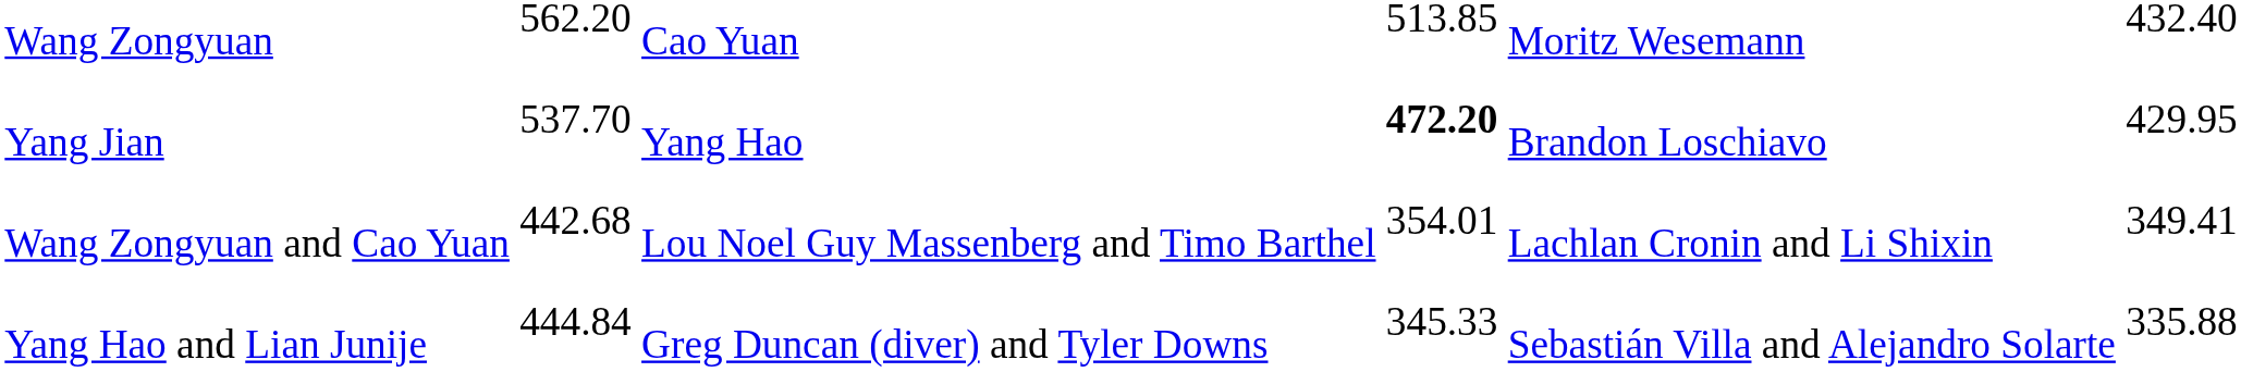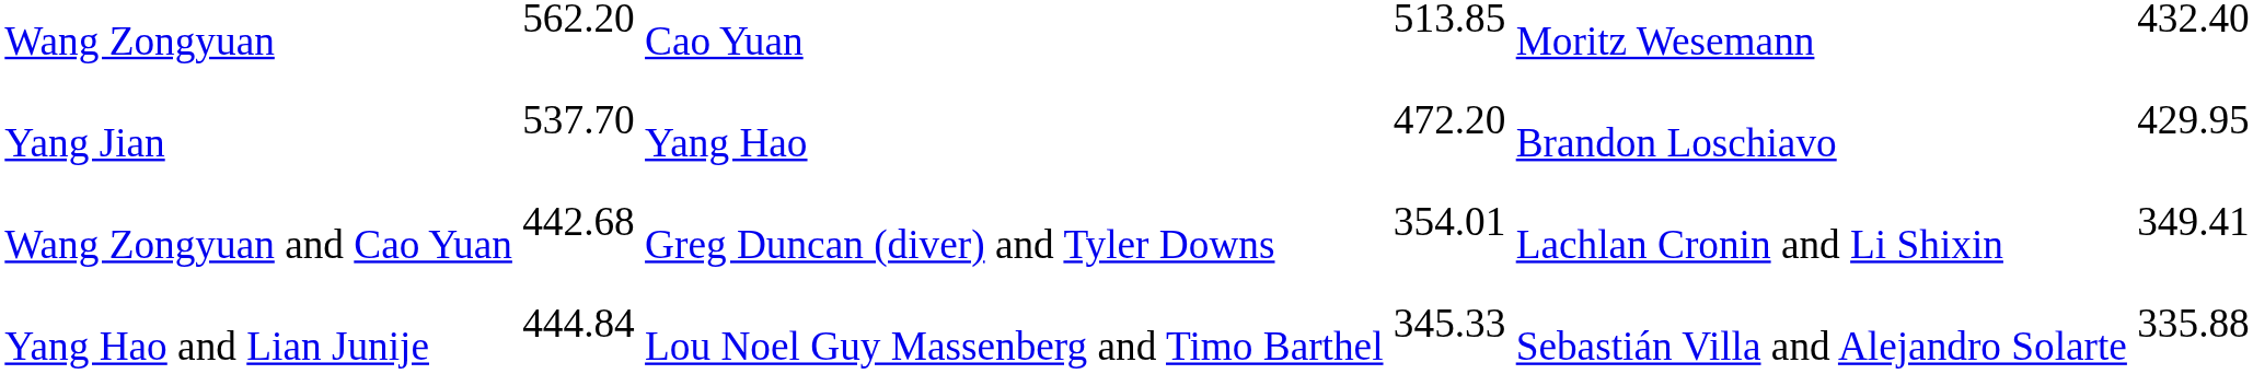Yang Jian | column 5: bold -> normal
Wang Zongyuan and Cao Yuan | column 4: Lou Noel Guy Massenberg and Timo Barthel -> Greg Duncan (diver) and Tyler Downs
Yang Hao and Lian Junije | column 4: Greg Duncan (diver) and Tyler Downs -> Lou Noel Guy Massenberg and Timo Barthel
